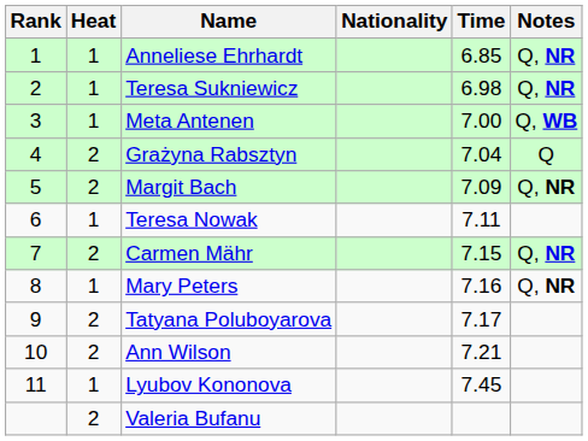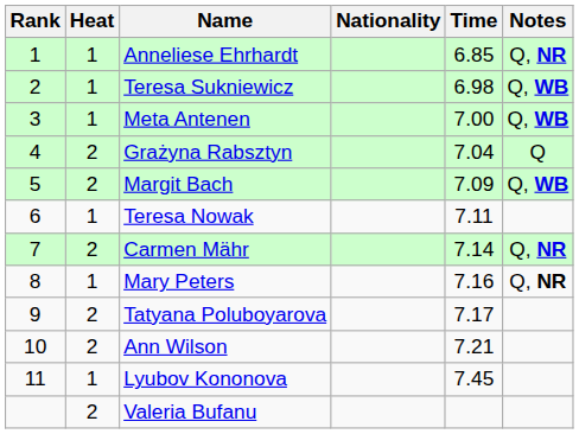Teresa Sukniewicz | Notes: Q, NR -> Q, WB
Margit Bach | Notes: Q, NR -> Q, WB
Carmen Mähr | Time: 7.15 -> 7.14
